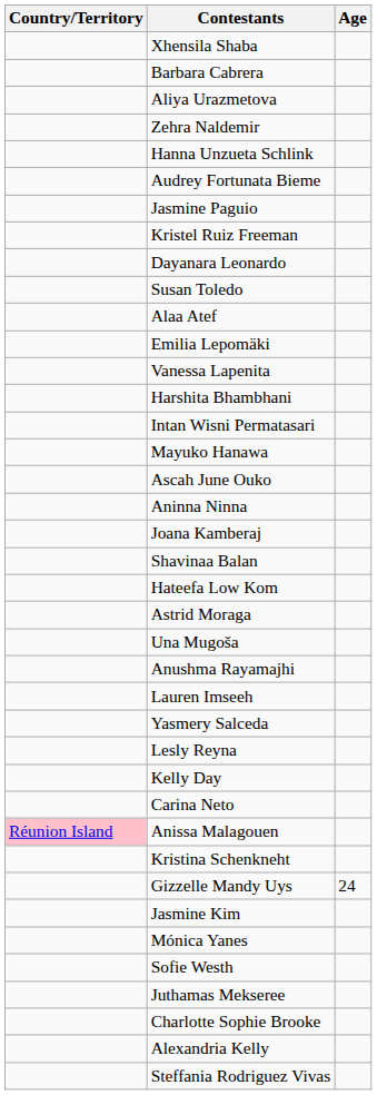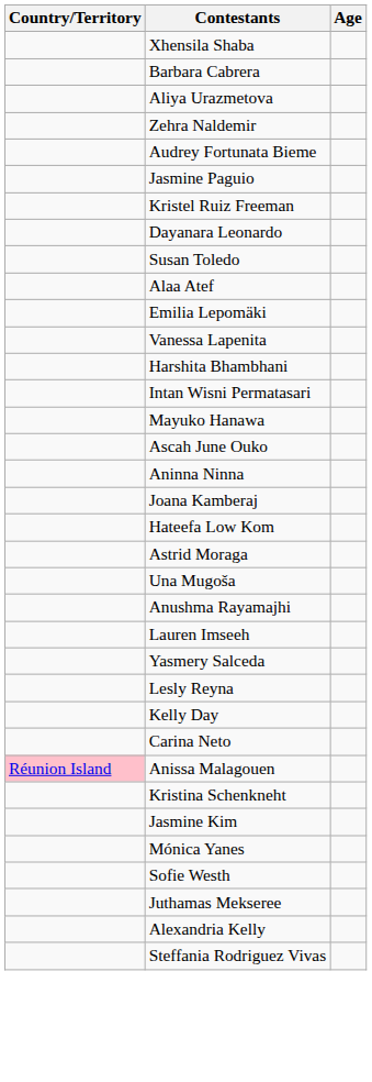- row: Hanna Unzueta Schlink
- row: Shavinaa Balan
- row: Gizzelle Mandy Uys | 24
- row: Charlotte Sophie Brooke
